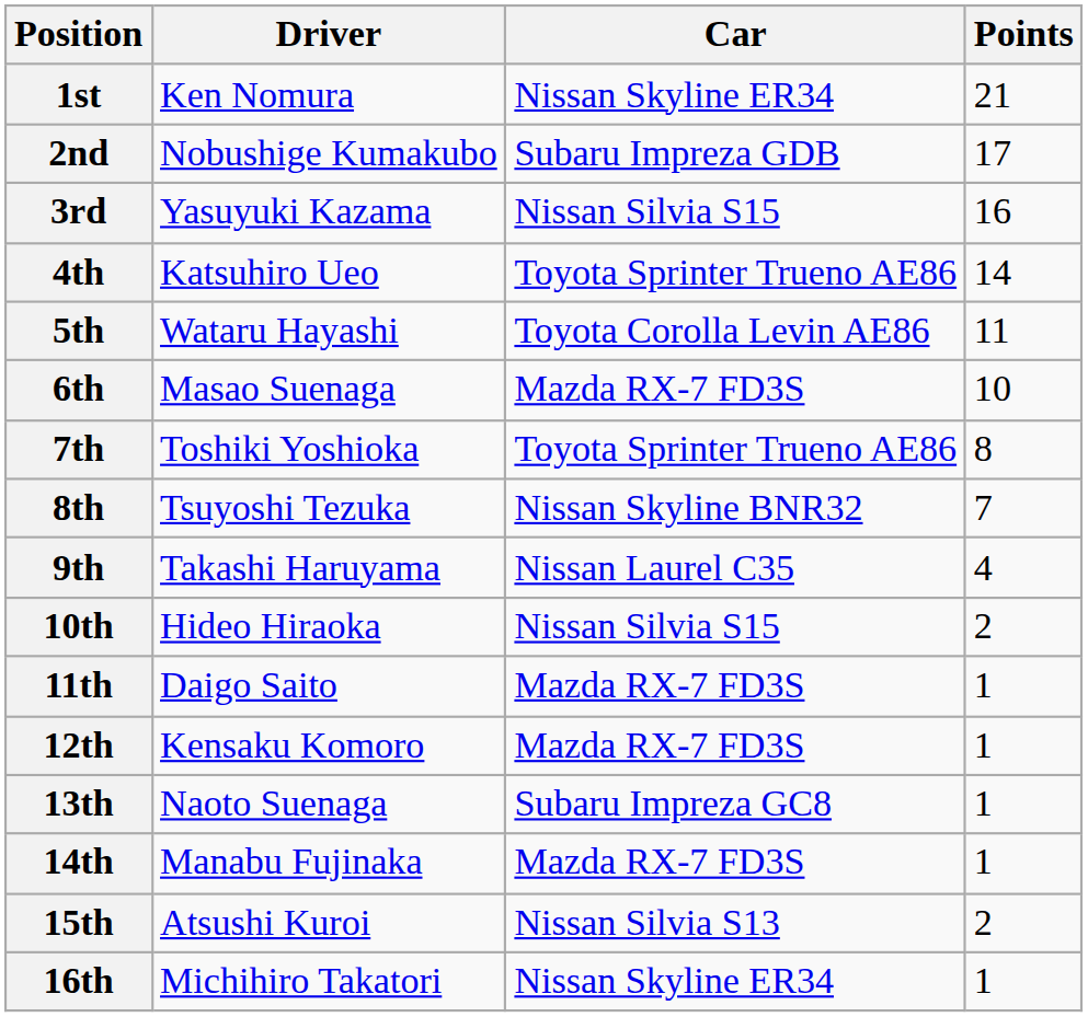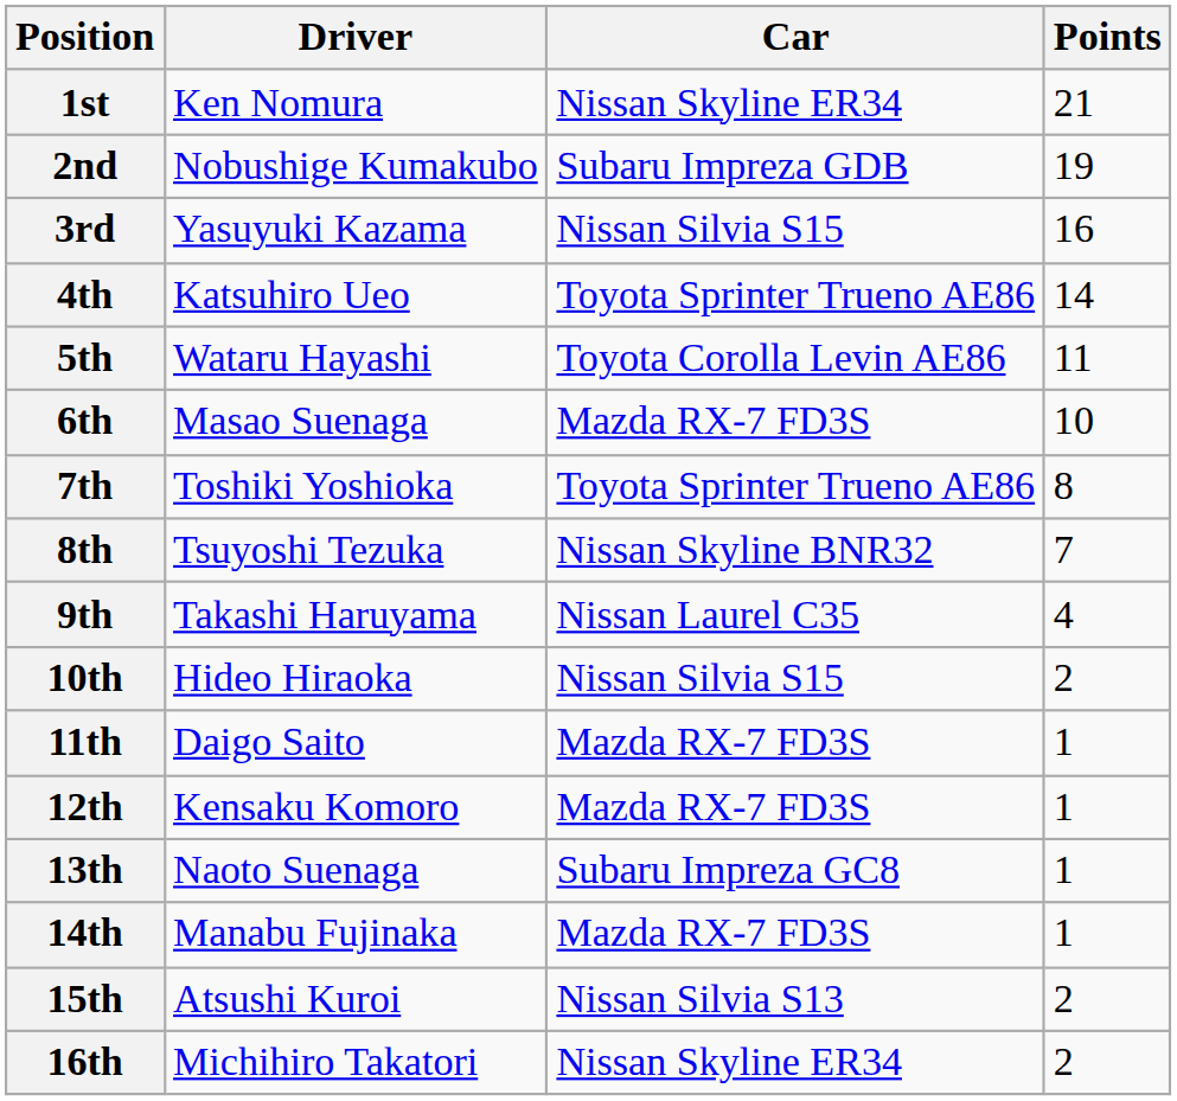2nd | Points: 17 -> 19
16th | Points: 1 -> 2
